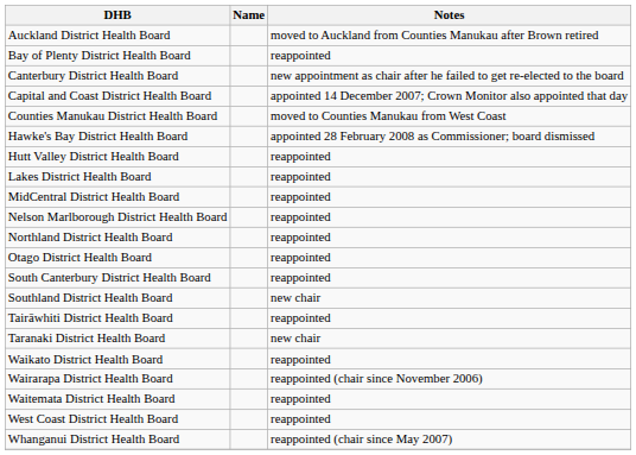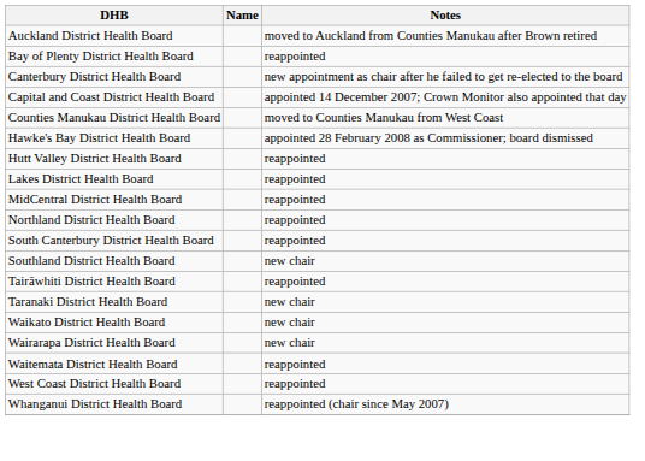- row: Nelson Marlborough District Health Board | reappointed
- row: Otago District Health Board | reappointed
Waikato District Health Board | Notes: reappointed -> new chair
Wairarapa District Health Board | Notes: reappointed (chair since November 2006) -> new chair
